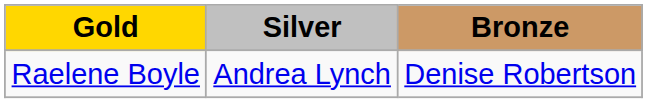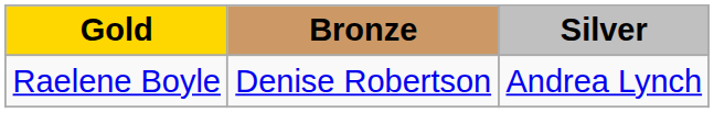columns swapped: Silver <-> Bronze
